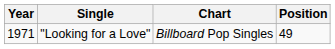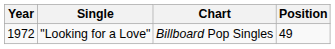"Looking for a Love" | Year: 1971 -> 1972
